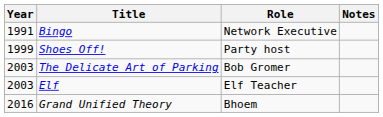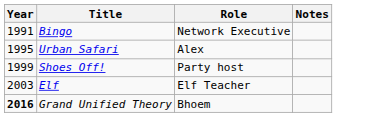+ row: 1995 | Urban Safari | Alex
- row: 2003 | The Delicate Art of Parking | Bob Gromer
Grand Unified Theory | Year: normal -> bold
